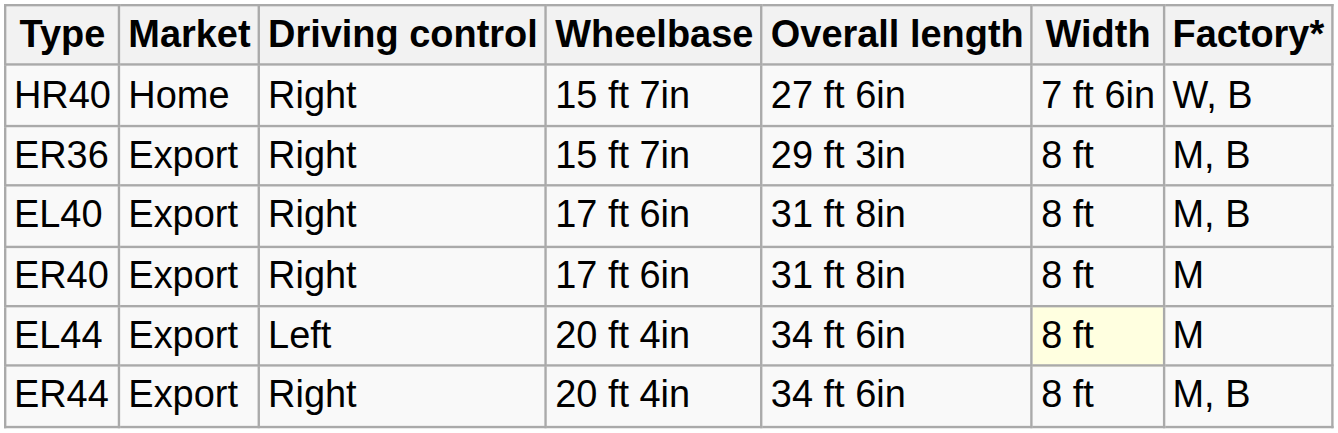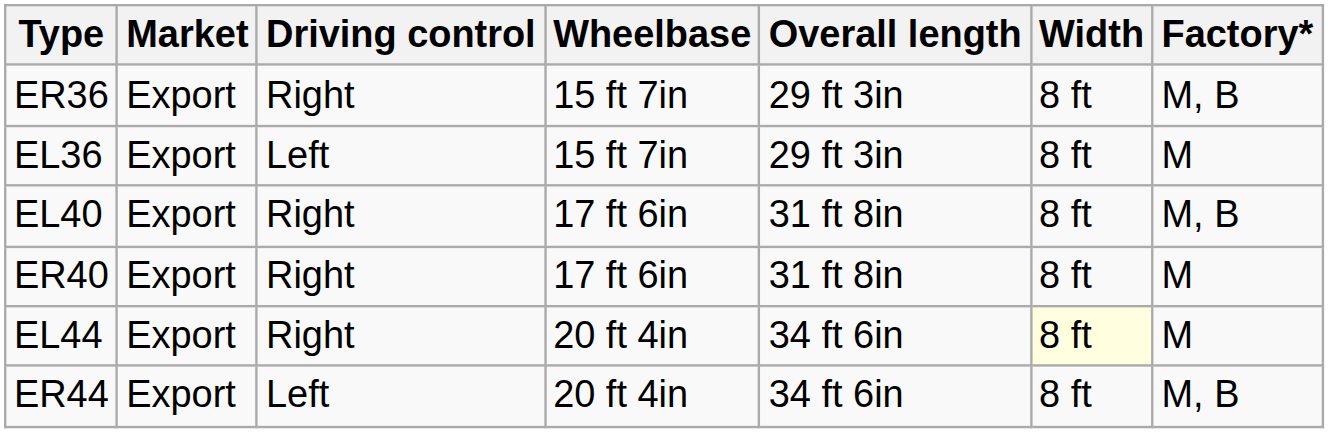- row: HR40 | Home | Right | 15 ft 7in | 27 ft 6in | 7 ft 6in | W, B
+ row: EL36 | Export | Left | 15 ft 7in | 29 ft 3in | 8 ft | M
EL44 | Driving control: Left -> Right
ER44 | Driving control: Right -> Left
